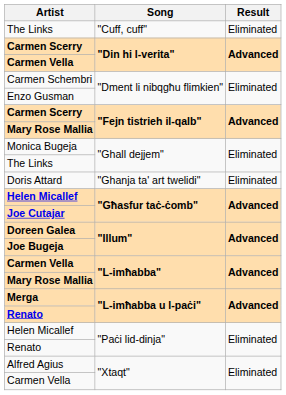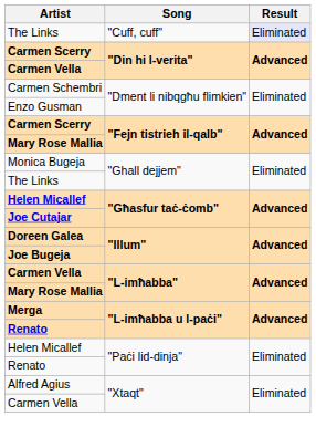The Links / "Cuff, cuff" | Result: no background -> lavender background
- row: Doris Attard | "Ghanja ta' art twelidi" | Eliminated
